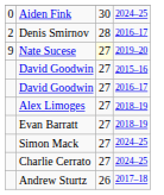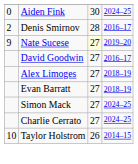- row: David Goodwin | 27 | 2015–16
+ row: 10 | Taylor Holstrom | 26 | 2014–15
- row: Andrew Sturtz | 26 | 2017–18
